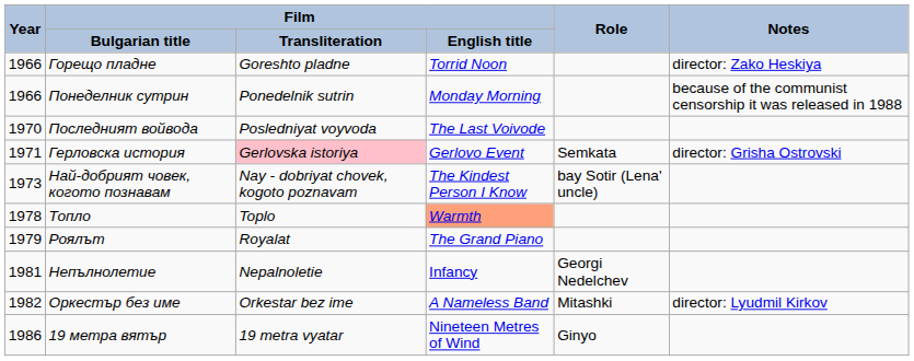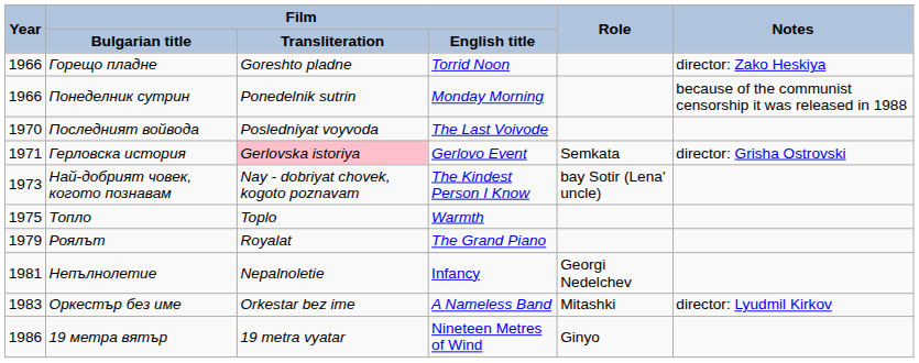Топло | Year: 1978 -> 1975
Топло | Film / English title: lightsalmon background -> no background
Оркестър без име | Year: 1982 -> 1983
